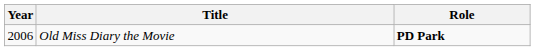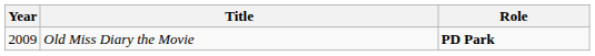Old Miss Diary the Movie | Year: 2006 -> 2009
